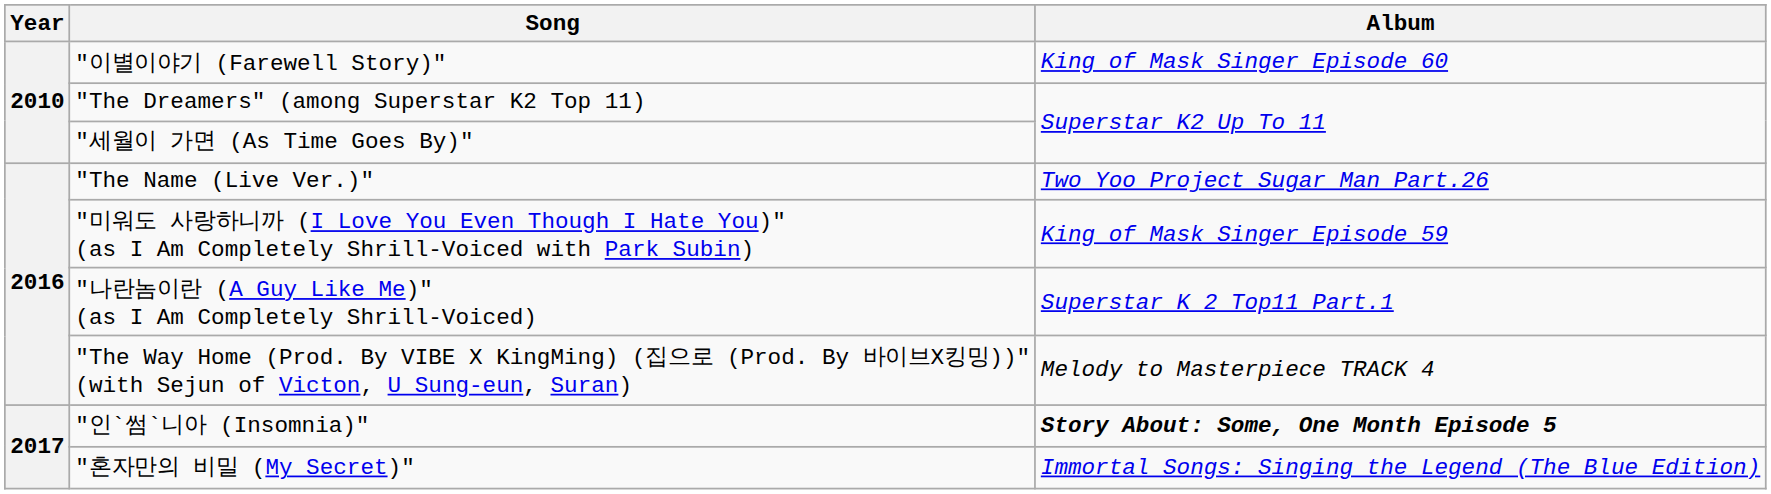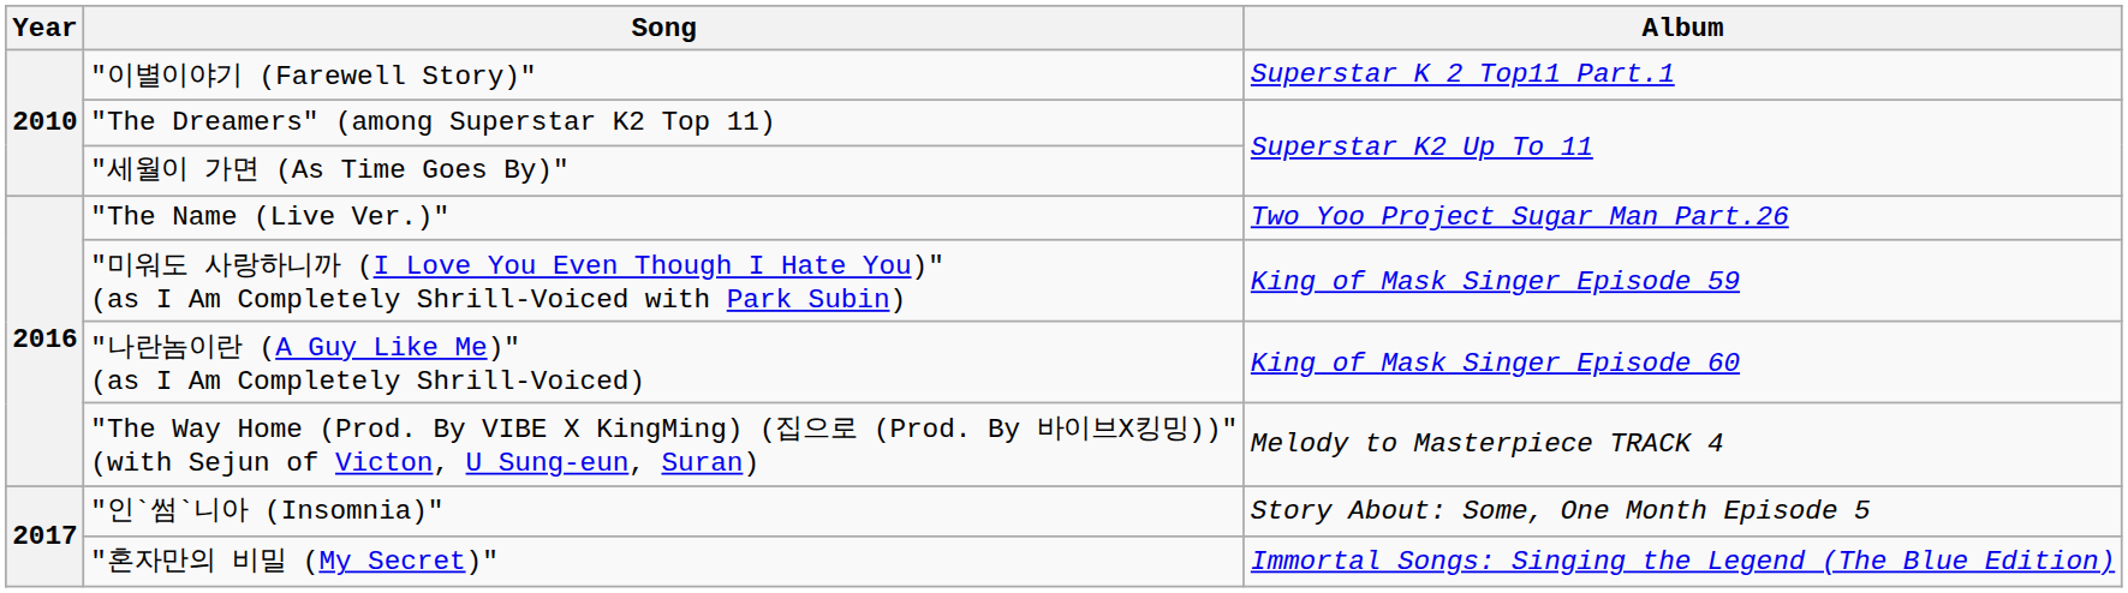"이별이야기 (Farewell Story)" | Album: King of Mask Singer Episode 60 -> Superstar K 2 Top11 Part.1
"나란놈이란 (A Guy Like Me)" (as I Am Completely Shrill-Voiced) | Album: Superstar K 2 Top11 Part.1 -> King of Mask Singer Episode 60
"인`썸`니아 (Insomnia)" | Album: bold -> normal
